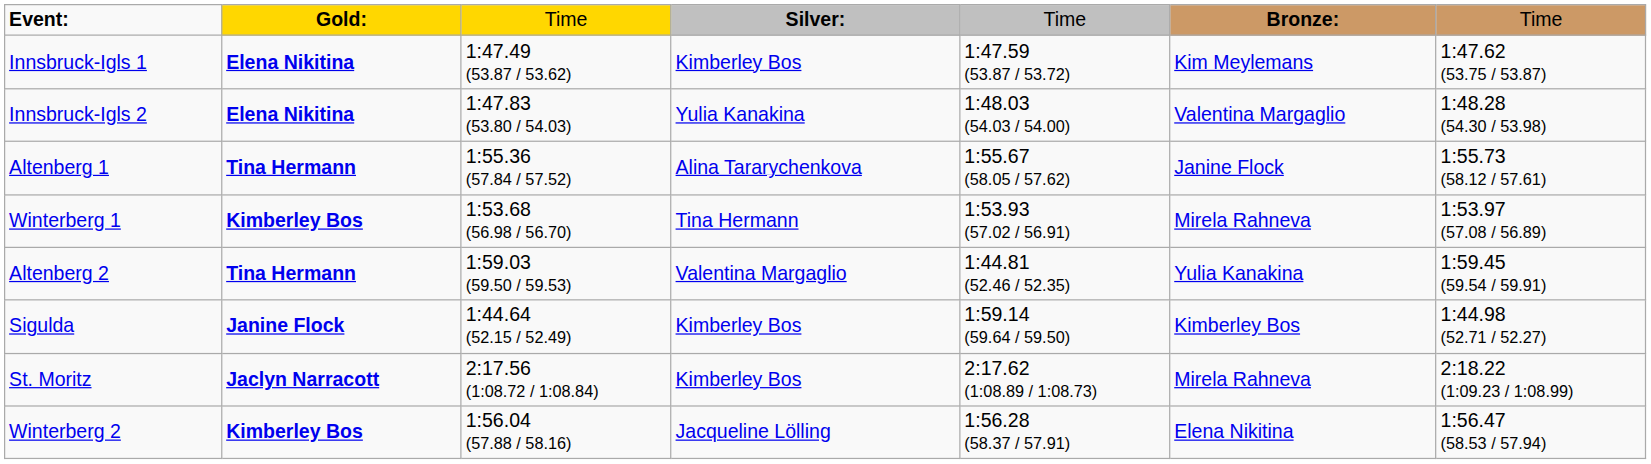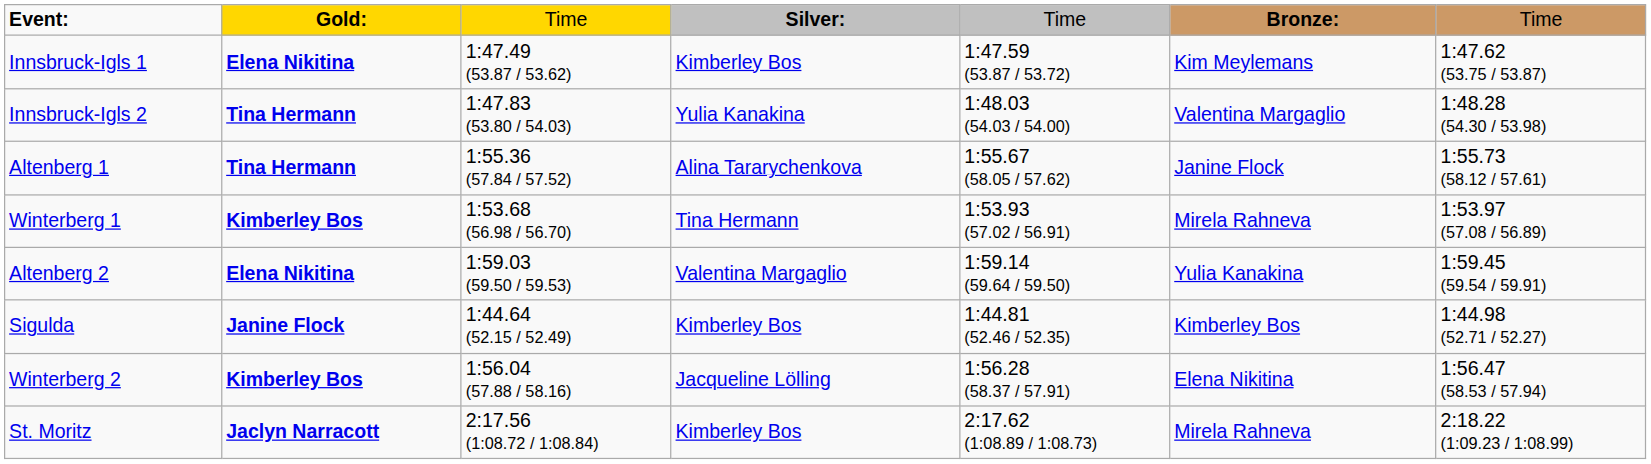Innsbruck-Igls 2 | column 2: Elena Nikitina -> Tina Hermann
Altenberg 2 | column 2: Tina Hermann -> Elena Nikitina
Altenberg 2 | column 5: 1:44.81 (52.46 / 52.35) -> 1:59.14 (59.64 / 59.50)
Sigulda | column 5: 1:59.14 (59.64 / 59.50) -> 1:44.81 (52.46 / 52.35)
rows swapped: Winterberg 2 <-> St. Moritz
